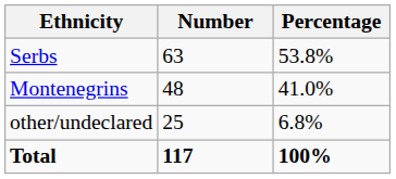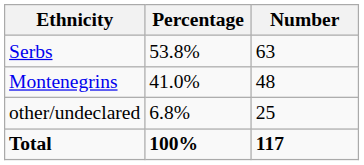columns swapped: Number <-> Percentage
